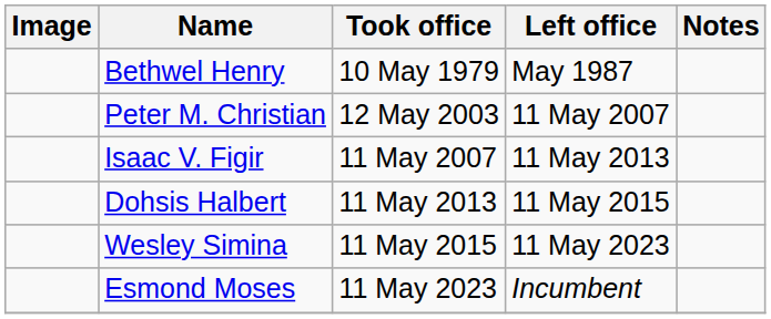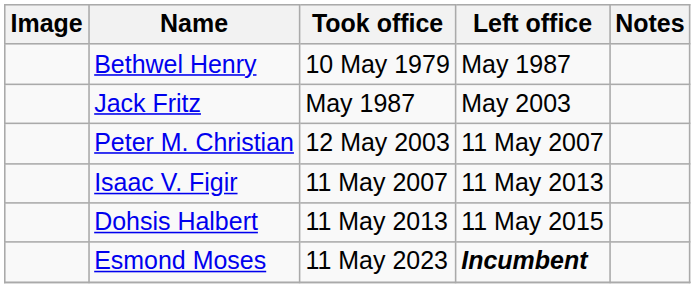+ row: Jack Fritz | May 1987 | May 2003
- row: Wesley Simina | 11 May 2015 | 11 May 2023
Esmond Moses | Left office: normal -> bold
